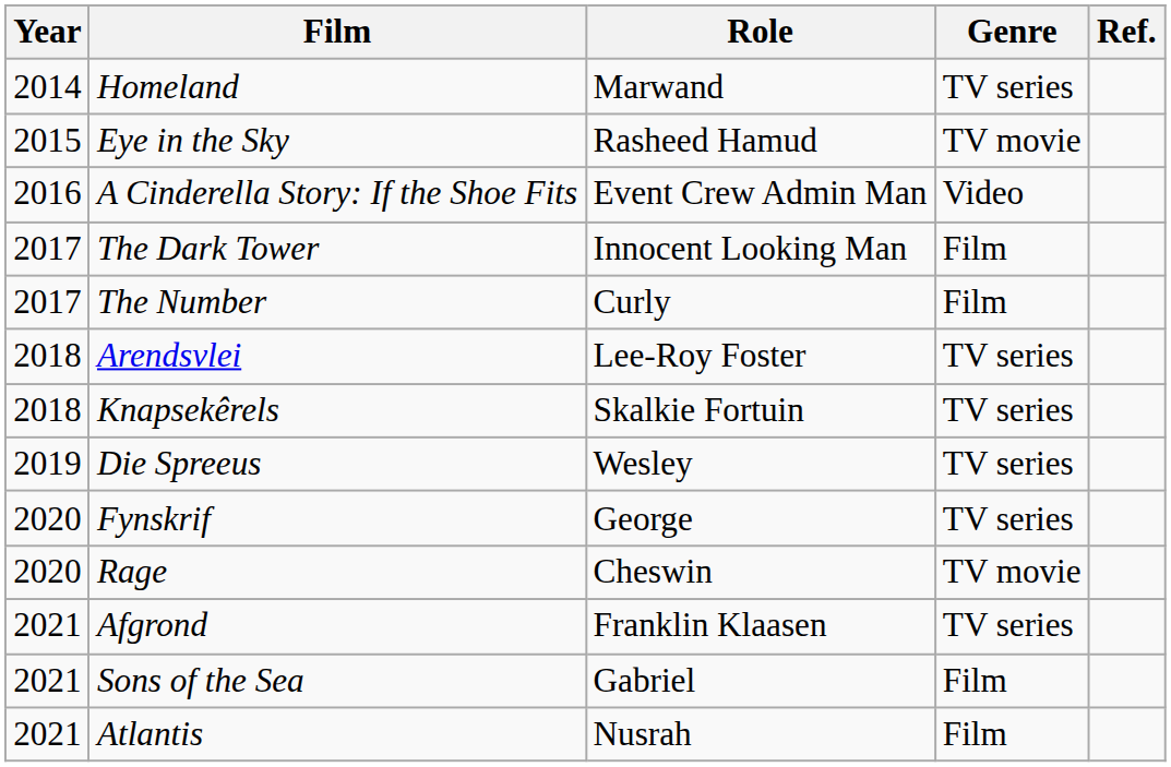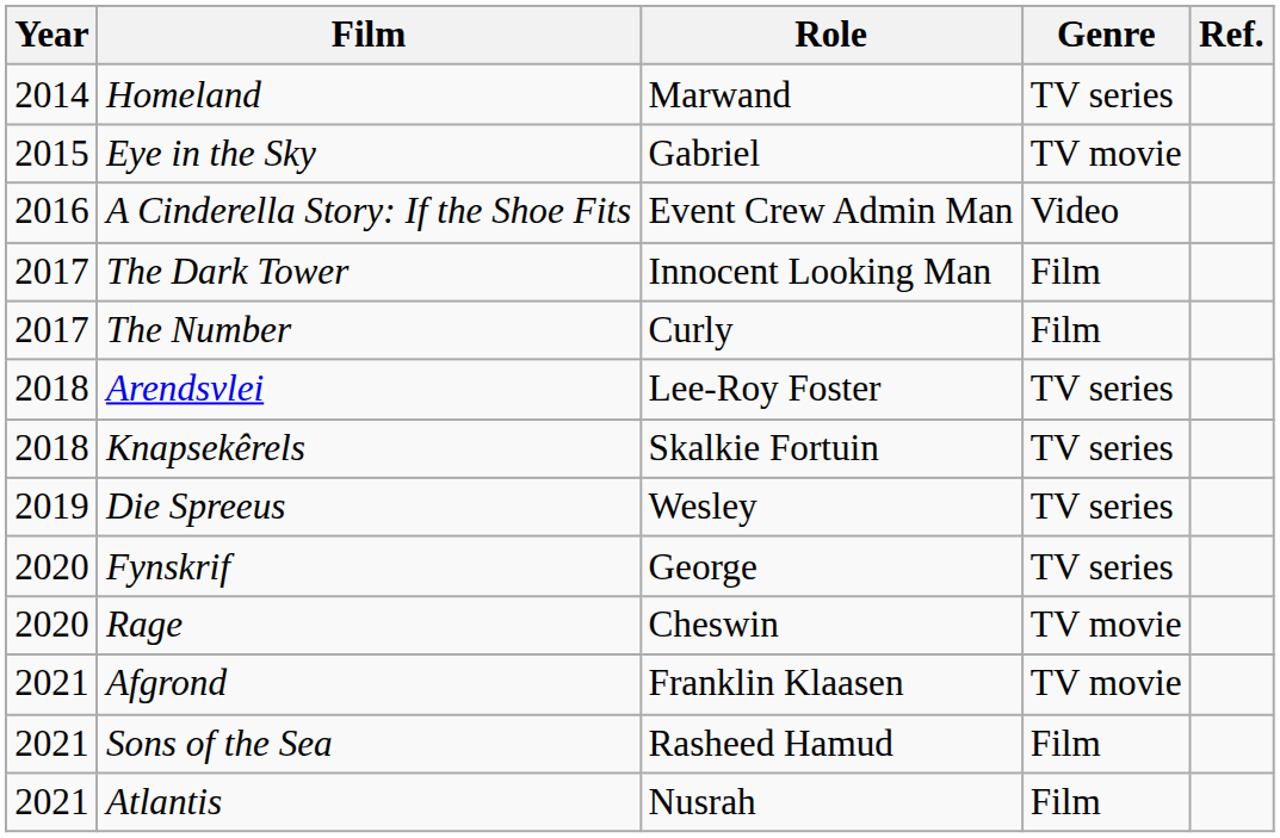Eye in the Sky | Role: Rasheed Hamud -> Gabriel
Afgrond | Genre: TV series -> TV movie
Sons of the Sea | Role: Gabriel -> Rasheed Hamud
